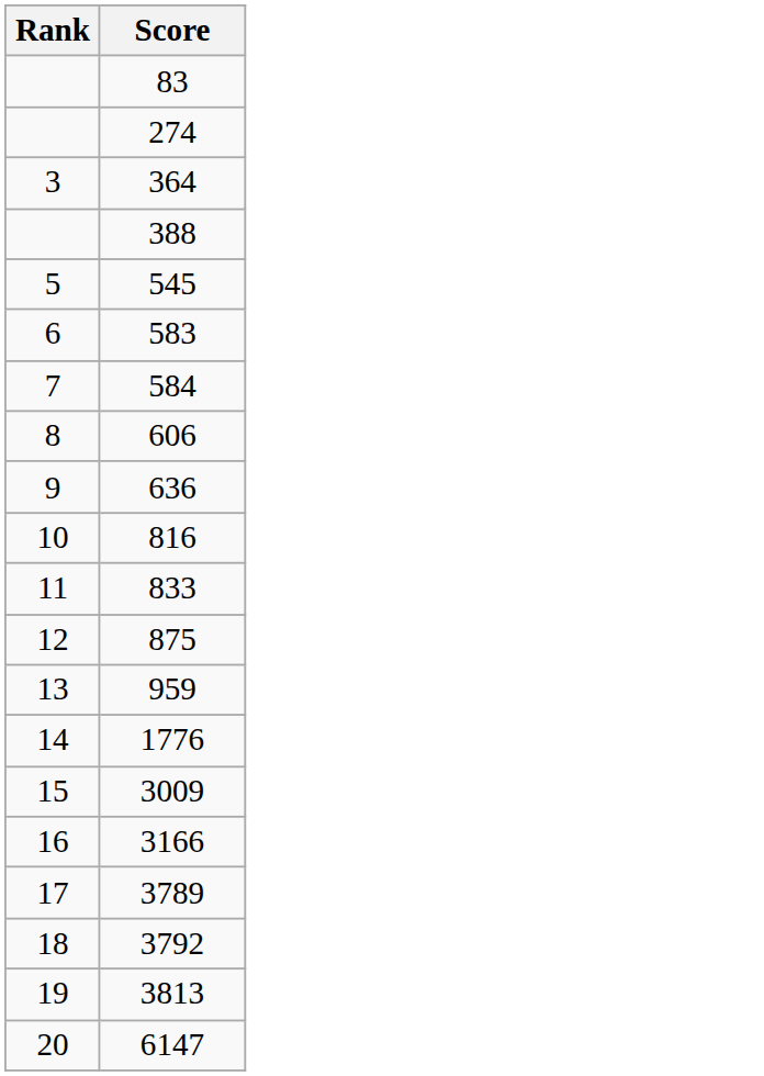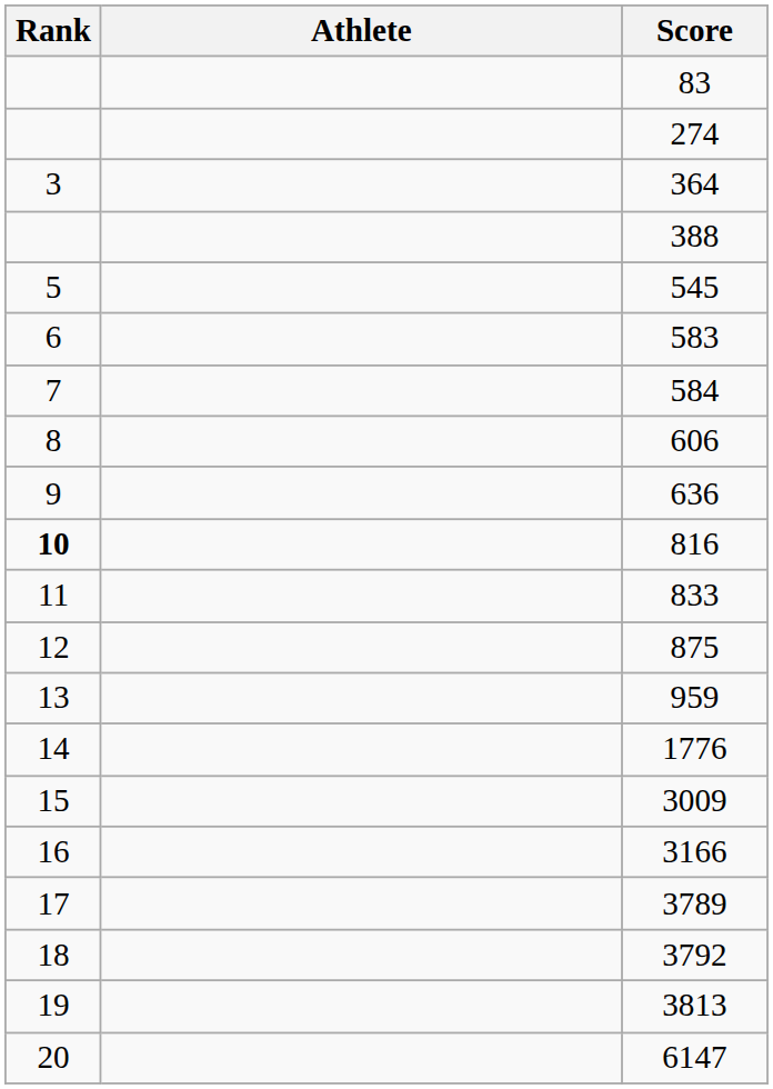+ column: Athlete
816 | Rank: normal -> bold
